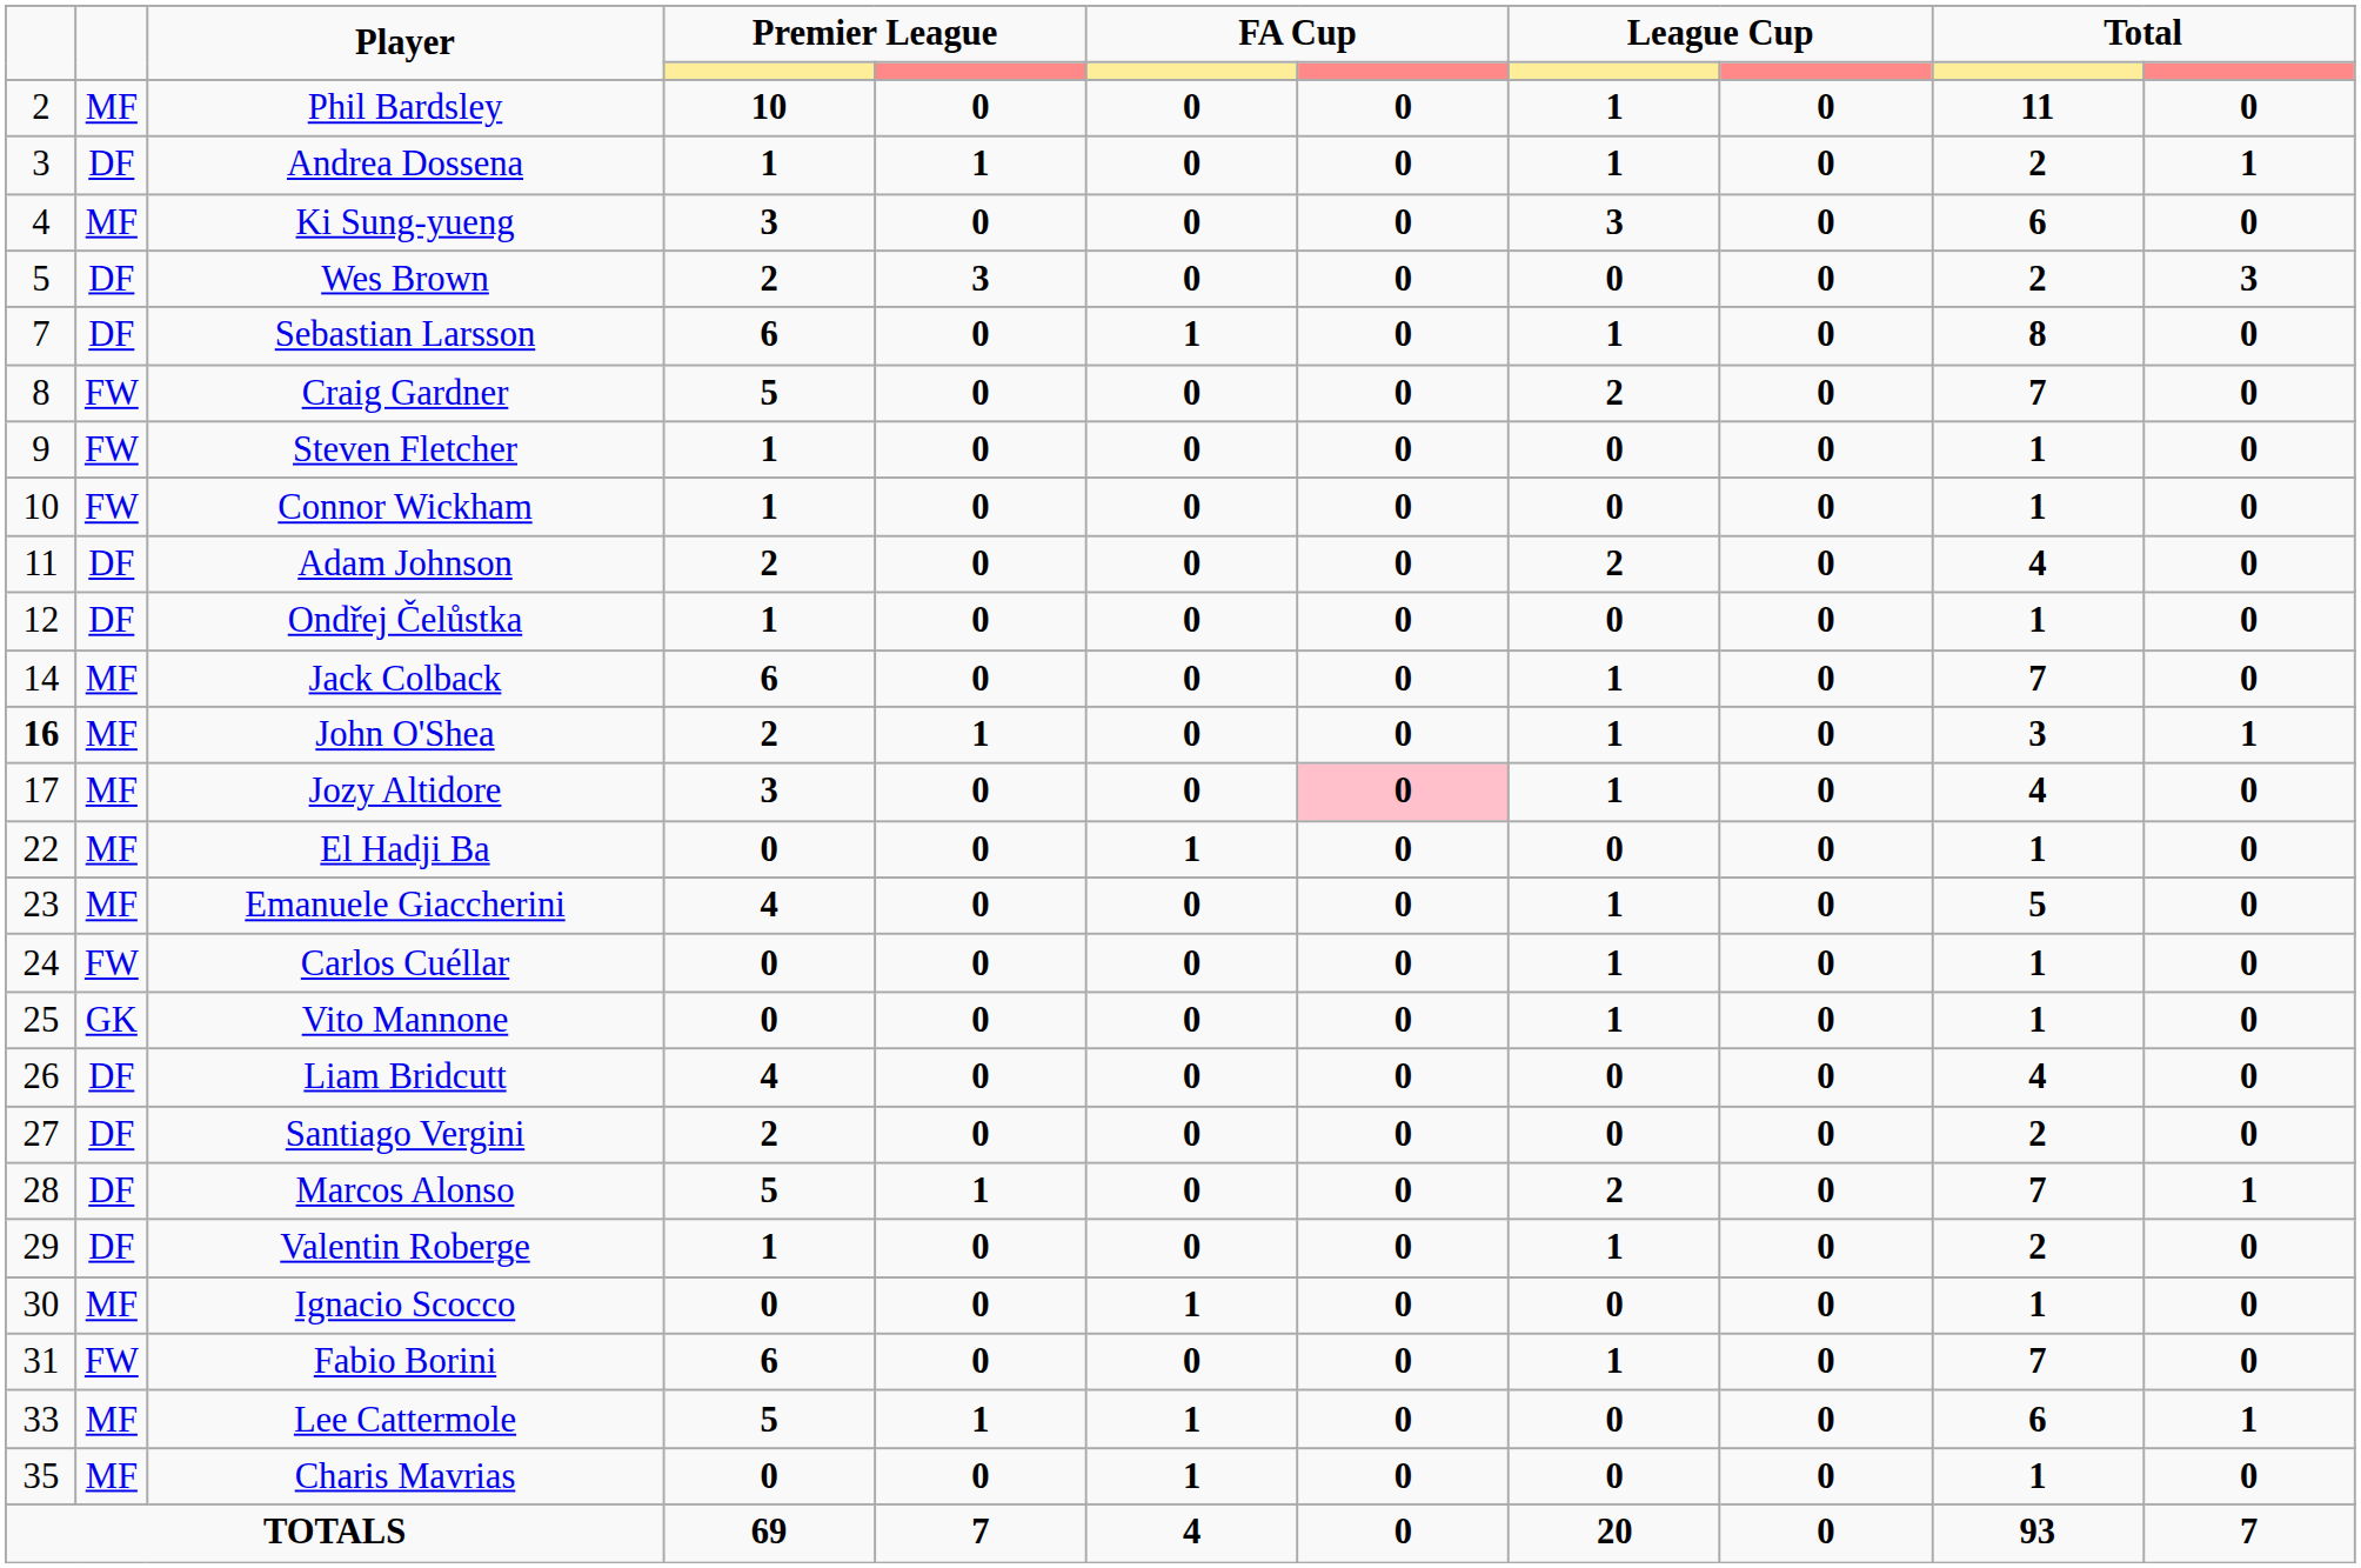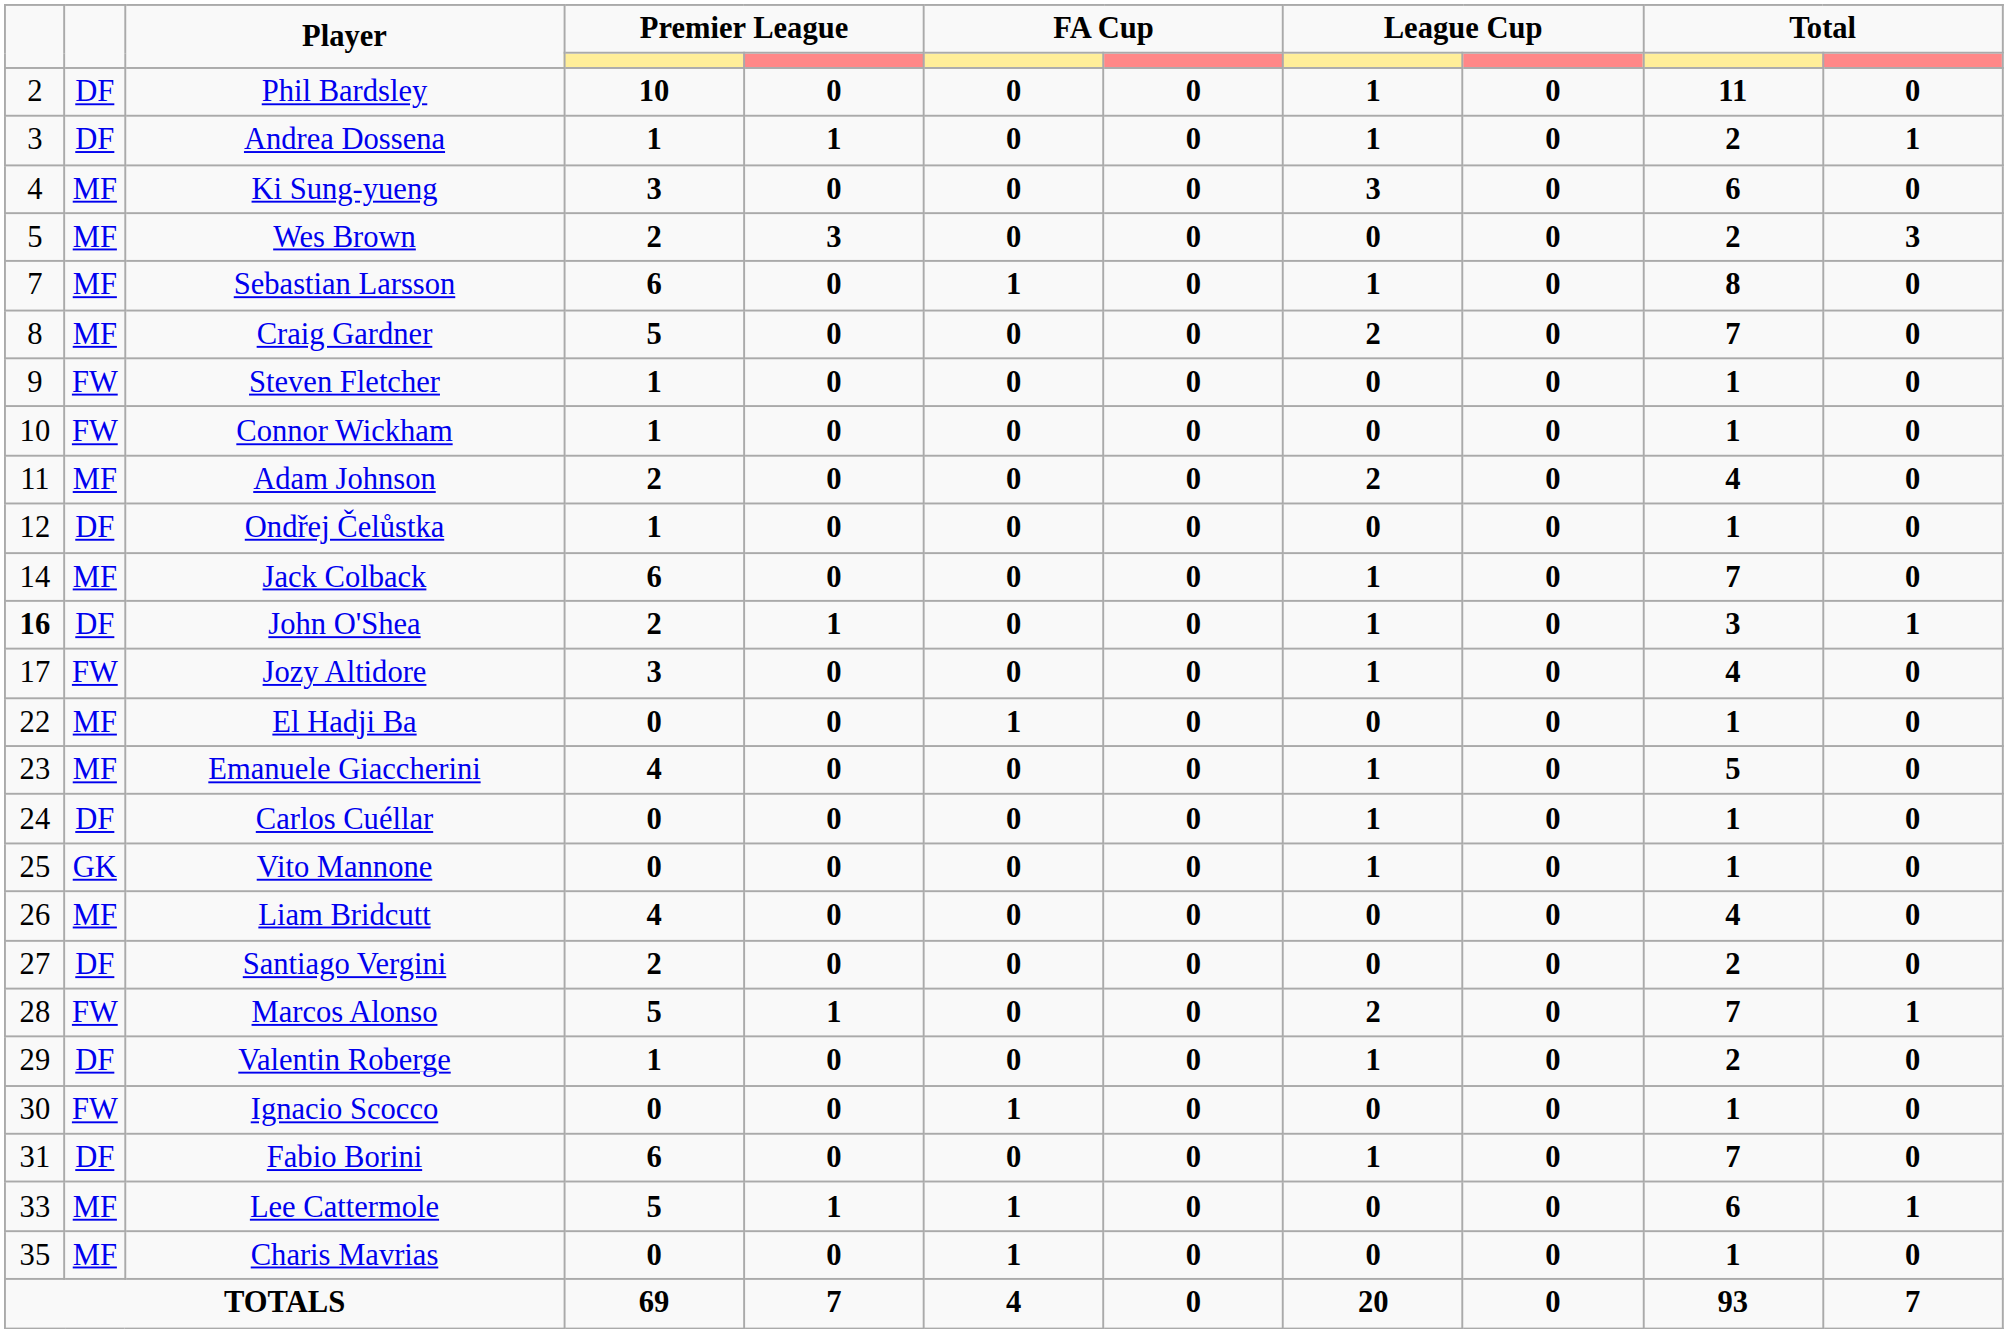Phil Bardsley | column 2: MF -> DF
Wes Brown | column 2: DF -> MF
Sebastian Larsson | column 2: DF -> MF
Craig Gardner | column 2: FW -> MF
Adam Johnson | column 2: DF -> MF
John O'Shea | column 2: MF -> DF
Jozy Altidore | column 2: MF -> FW
Jozy Altidore | column 7: pink background -> no background
Carlos Cuéllar | column 2: FW -> DF
Liam Bridcutt | column 2: DF -> MF
Marcos Alonso | column 2: DF -> FW
Ignacio Scocco | column 2: MF -> FW
Fabio Borini | column 2: FW -> DF
